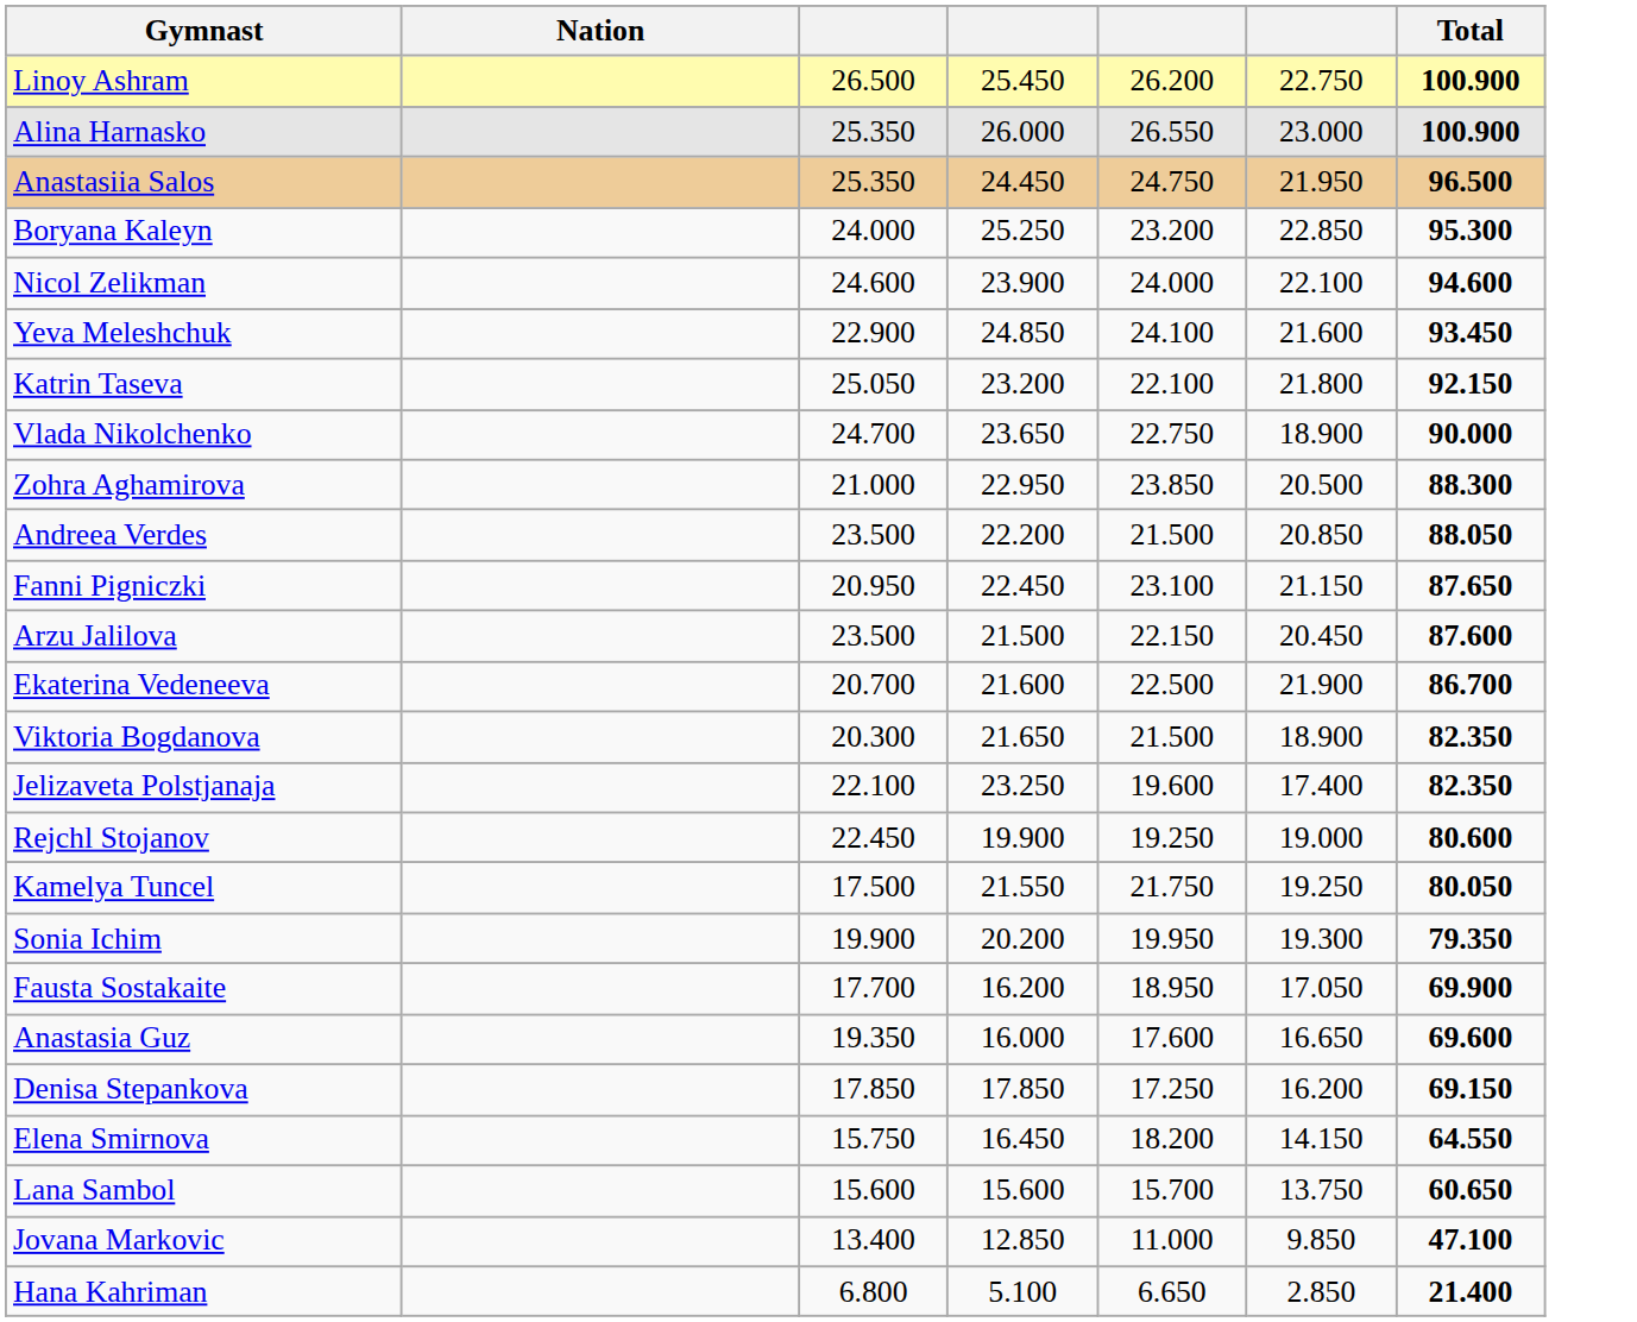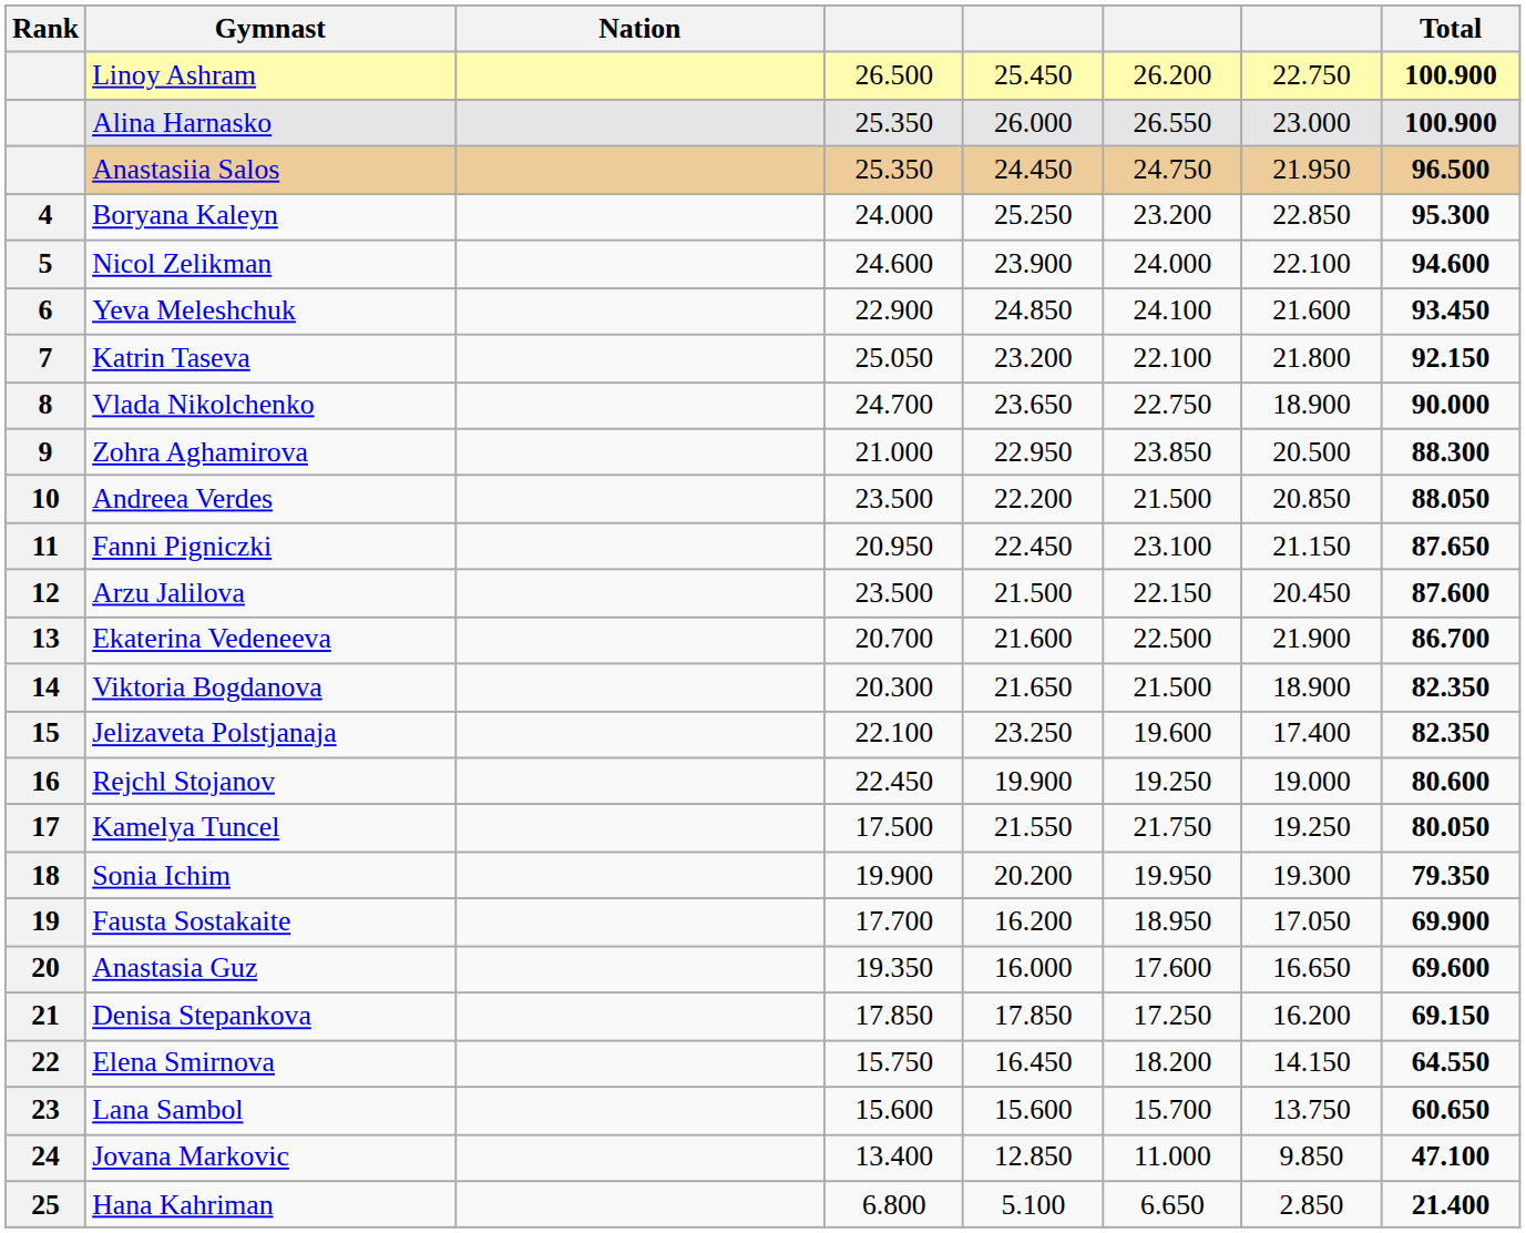+ column: Rank | 4 | 5 | 6 | 7 | 8 | 9 | 10 | 11 | 12 | 13 | 14 | 15 | 16 | 17 | 18 | 19 | 20 | 21 | 22 | 23 | 24 | 25
